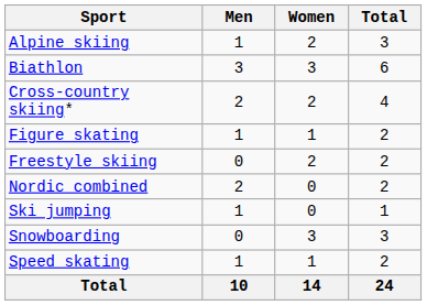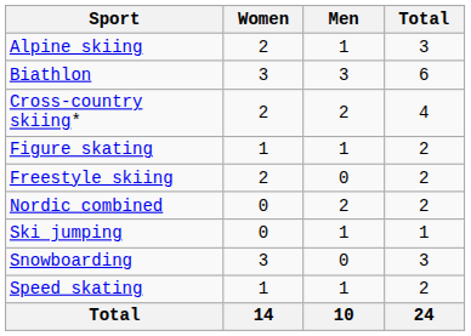columns swapped: Men <-> Women
